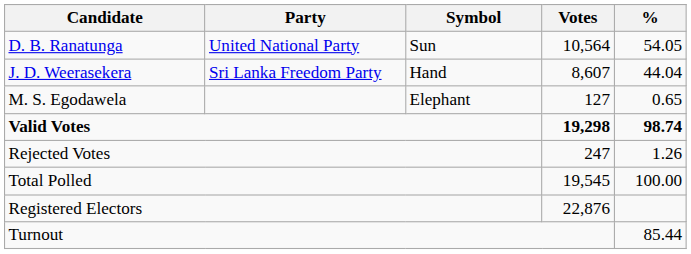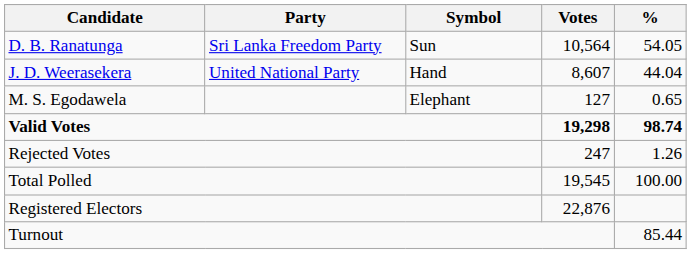D. B. Ranatunga | Party: United National Party -> Sri Lanka Freedom Party
J. D. Weerasekera | Party: Sri Lanka Freedom Party -> United National Party
